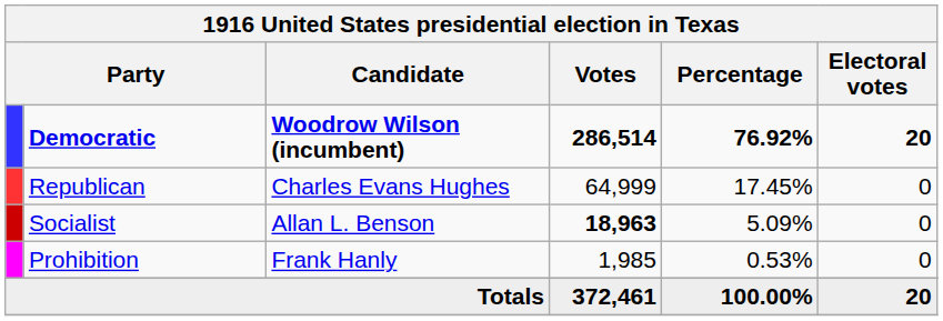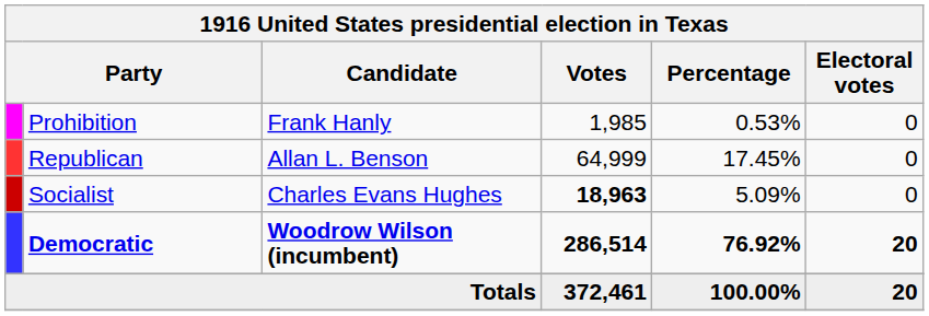rows swapped: Democratic <-> Prohibition
Republican | Candidate: Charles Evans Hughes -> Allan L. Benson
Socialist | Candidate: Allan L. Benson -> Charles Evans Hughes
